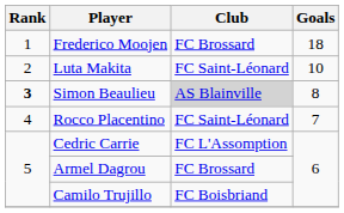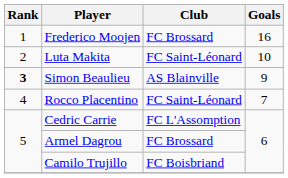Frederico Moojen | Goals: 18 -> 16
Simon Beaulieu | Club: lightgrey background -> no background
Simon Beaulieu | Goals: 8 -> 9
